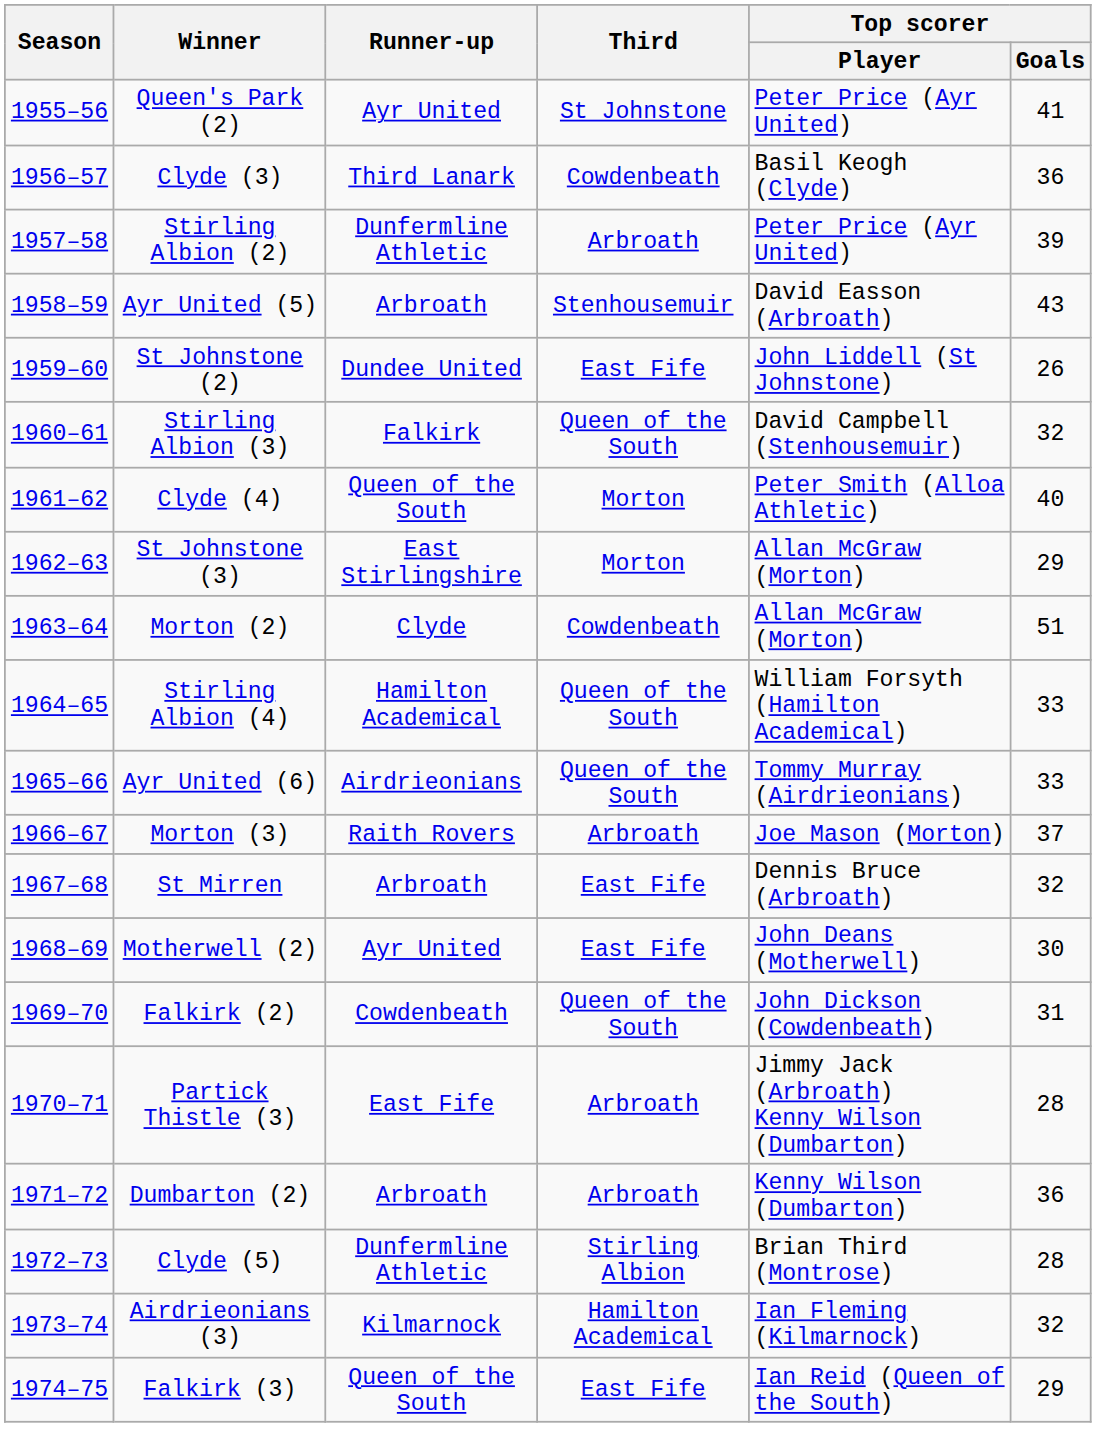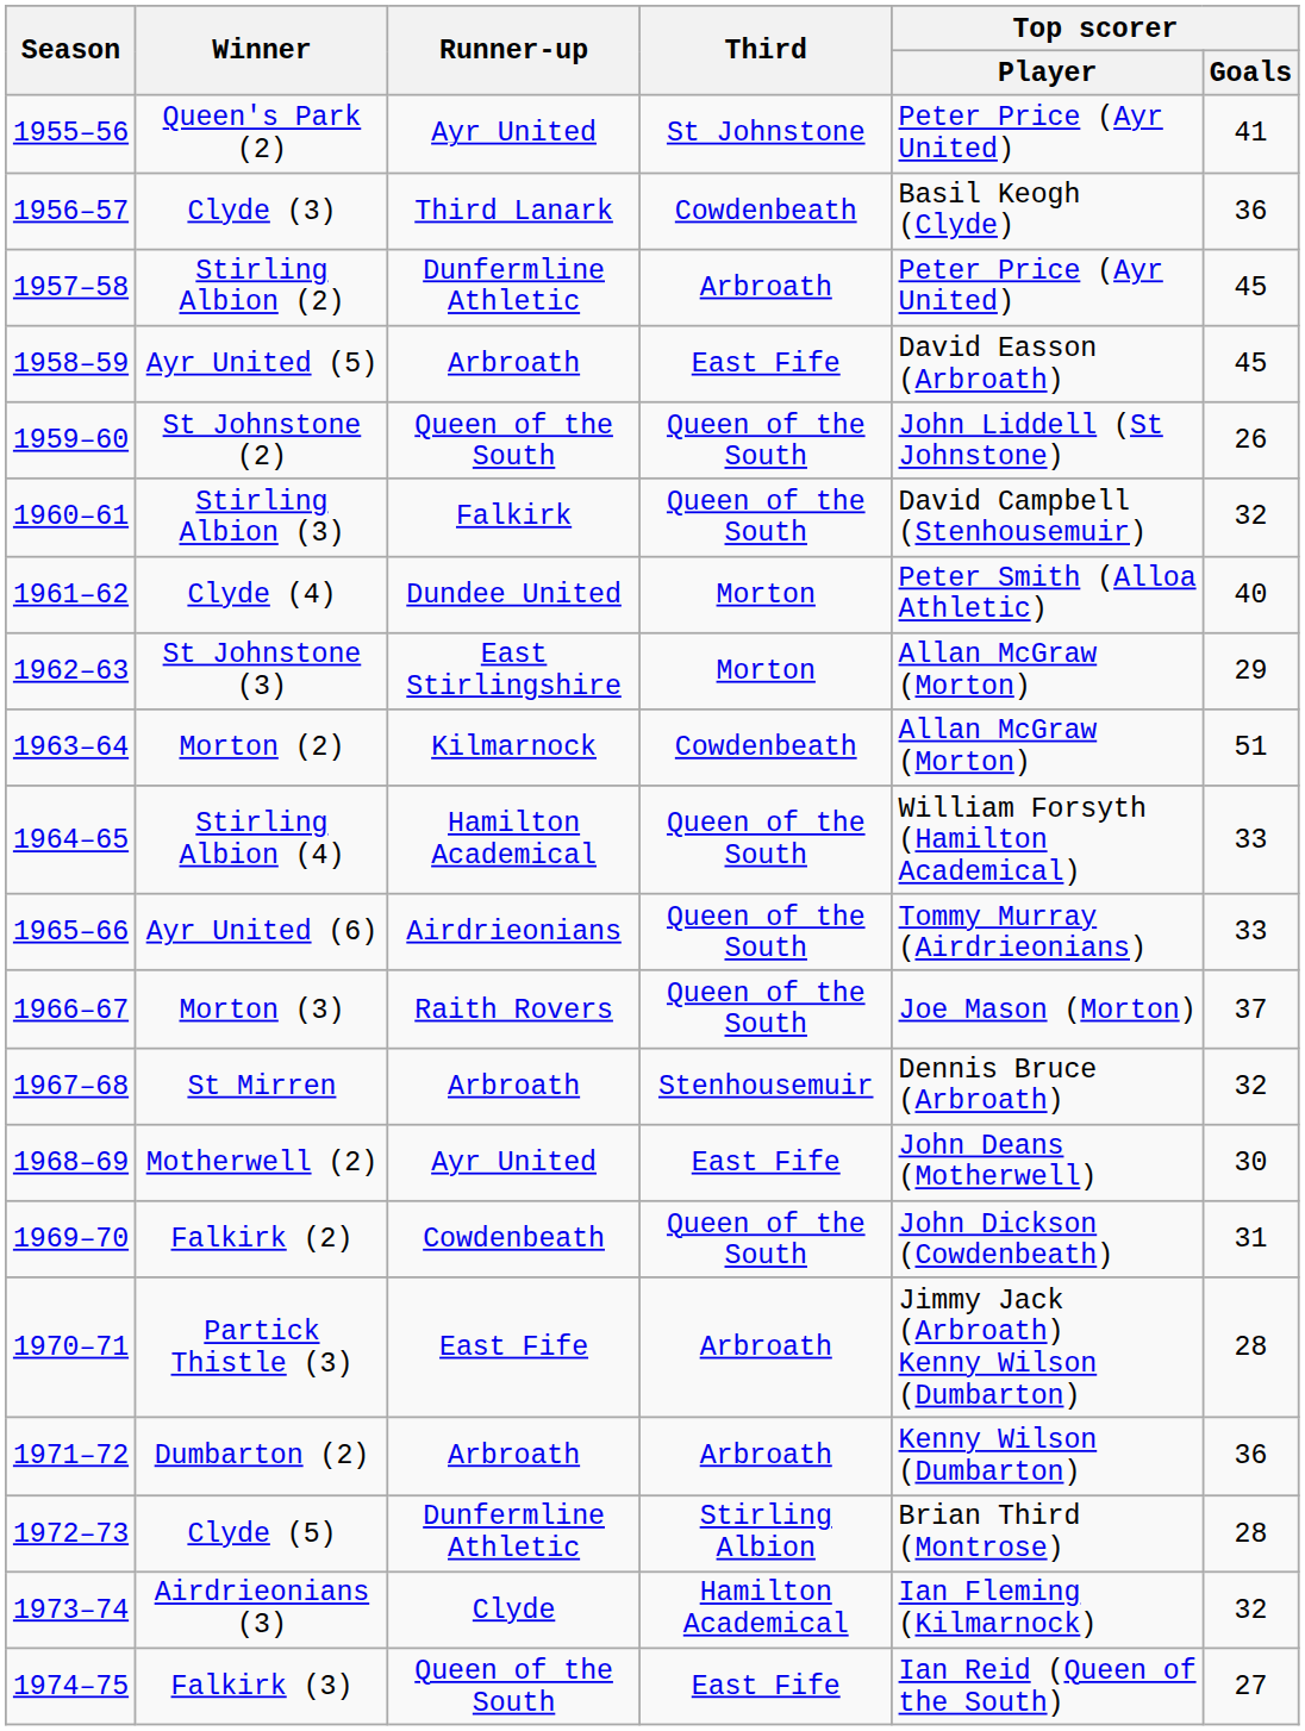Stirling Albion (2) | Top scorer / Goals: 39 -> 45
Ayr United (5) | Third: Stenhousemuir -> East Fife
Ayr United (5) | Top scorer / Goals: 43 -> 45
St Johnstone (2) | Runner-up: Dundee United -> Queen of the South
St Johnstone (2) | Third: East Fife -> Queen of the South
Clyde (4) | Runner-up: Queen of the South -> Dundee United
Morton (2) | Runner-up: Clyde -> Kilmarnock
Morton (3) | Third: Arbroath -> Queen of the South
St Mirren | Third: East Fife -> Stenhousemuir
Airdrieonians (3) | Runner-up: Kilmarnock -> Clyde
Falkirk (3) | Top scorer / Goals: 29 -> 27
